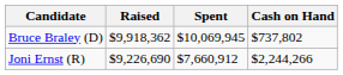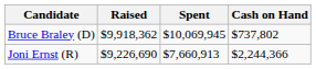Joni Ernst (R) | Spent: $7,660,912 -> $7,660,913
Joni Ernst (R) | Cash on Hand: $2,244,266 -> $2,244,366
